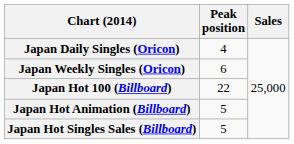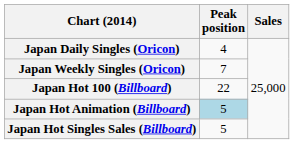Japan Weekly Singles (Oricon) | Peak position: 6 -> 7
Japan Hot Animation (Billboard) | Peak position: no background -> lightblue background
